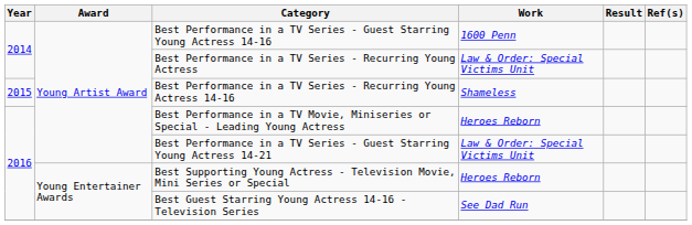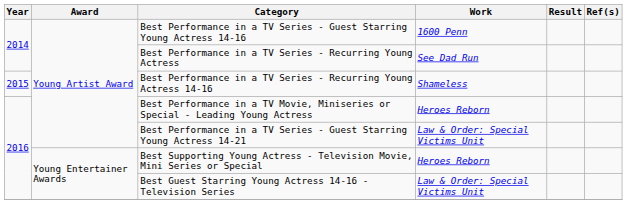Best Performance in a TV Series - Recurring Young Actress | Work: Law & Order: Special Victims Unit -> See Dad Run
Best Guest Starring Young Actress 14-16 - Television Series | Work: See Dad Run -> Law & Order: Special Victims Unit
